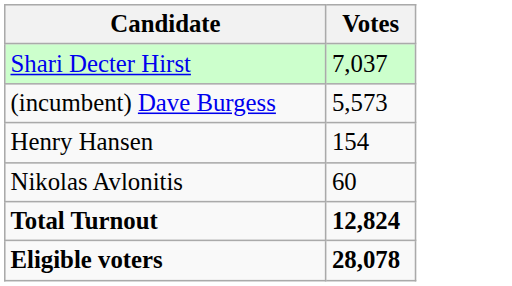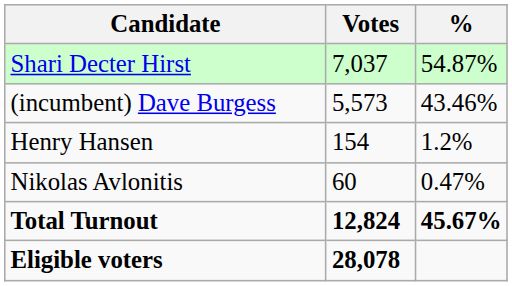+ column: % | 54.87% | 43.46% | 1.2% | 0.47% | 45.67%
